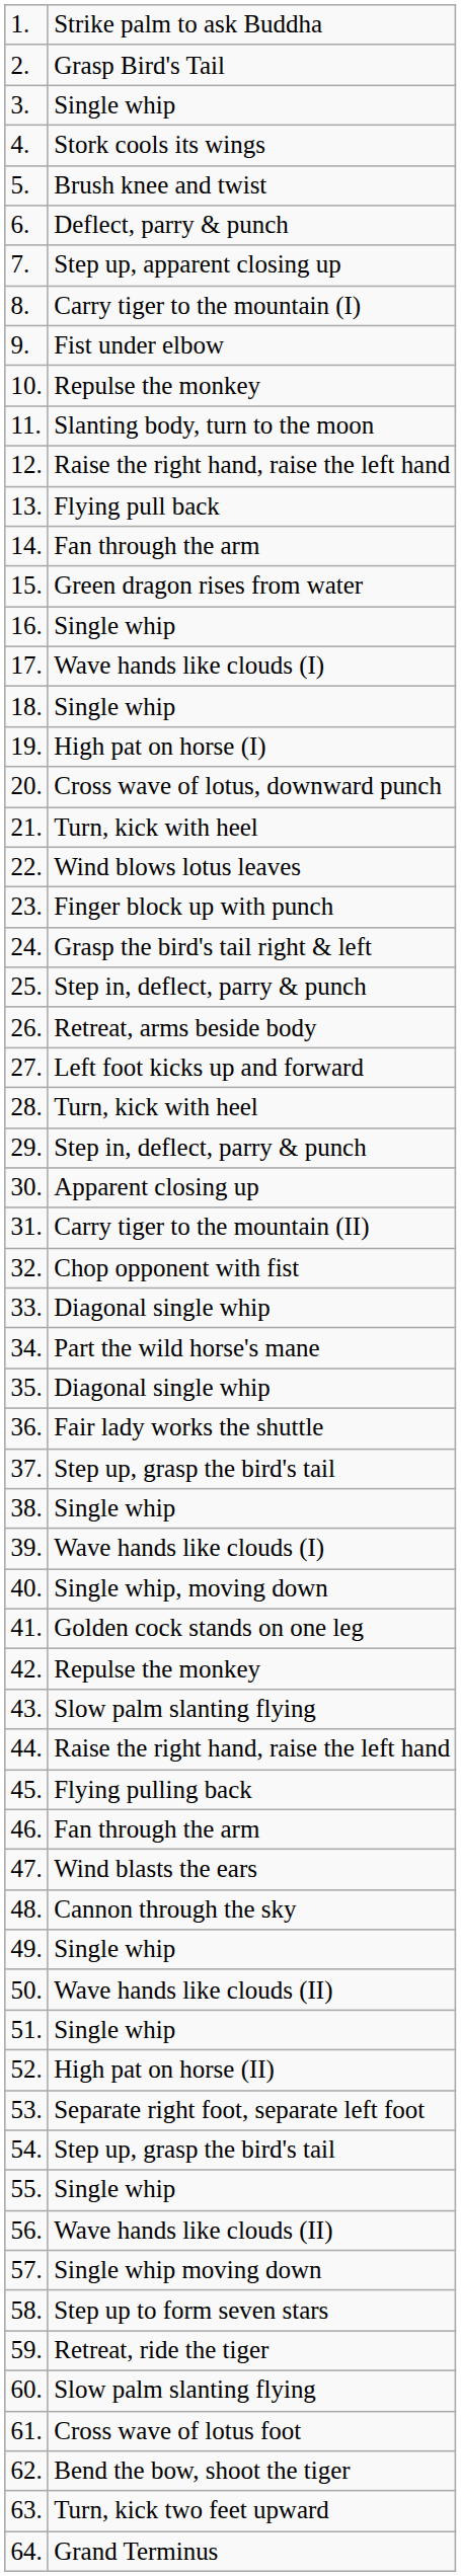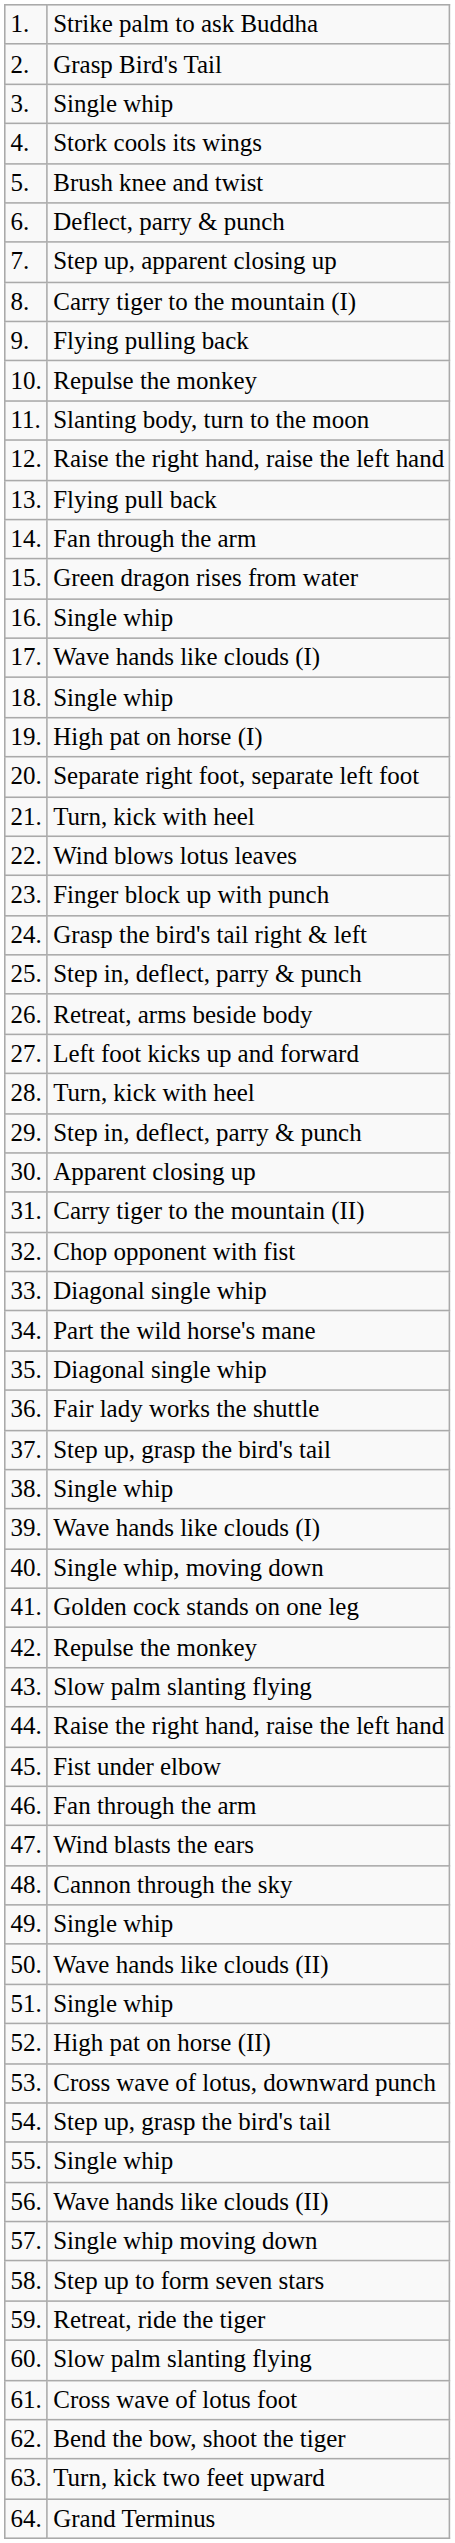9. | column 2: Fist under elbow -> Flying pulling back
20. | column 2: Cross wave of lotus, downward punch -> Separate right foot, separate left foot
45. | column 2: Flying pulling back -> Fist under elbow
53. | column 2: Separate right foot, separate left foot -> Cross wave of lotus, downward punch
